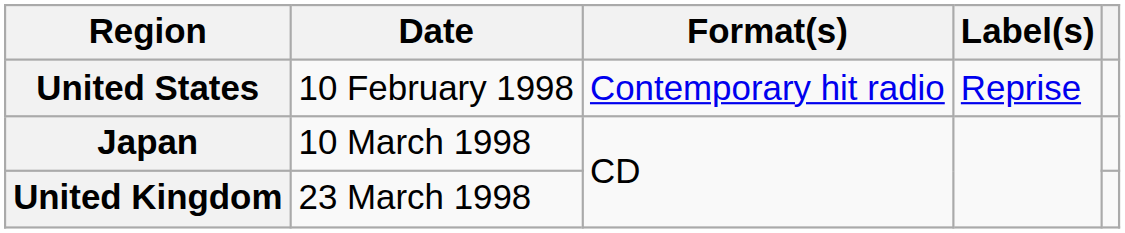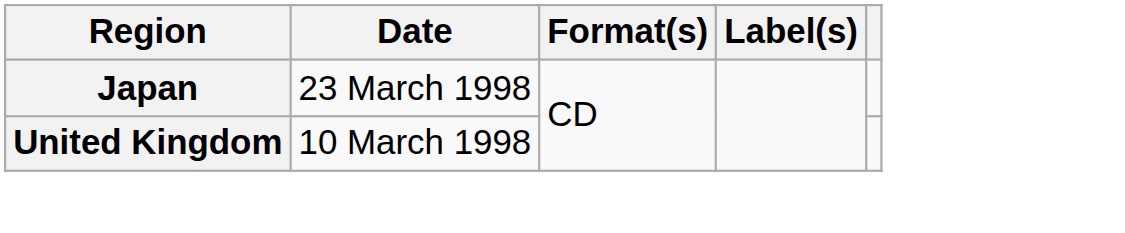- row: United States | 10 February 1998 | Contemporary hit radio | Reprise
Japan | Date: 10 March 1998 -> 23 March 1998
United Kingdom | Date: 23 March 1998 -> 10 March 1998
